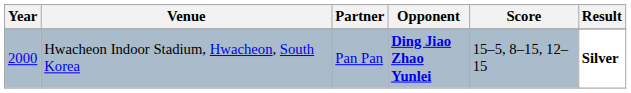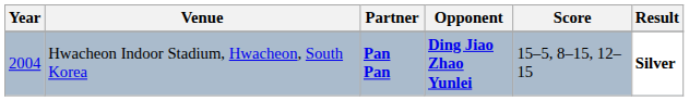Hwacheon Indoor Stadium, Hwacheon, South Korea | Year: 2000 -> 2004
Hwacheon Indoor Stadium, Hwacheon, South Korea | Partner: normal -> bold
